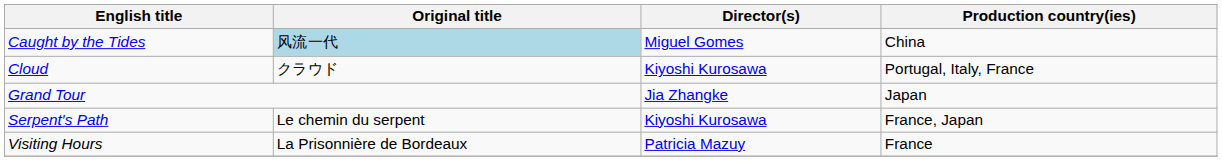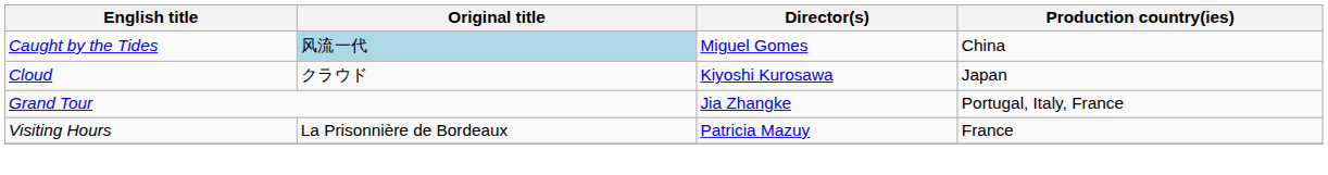Cloud | Production country(ies): Portugal, Italy, France -> Japan
Grand Tour | Production country(ies): Japan -> Portugal, Italy, France
- row: Serpent′s Path | Le chemin du serpent | Kiyoshi Kurosawa | France, Japan
